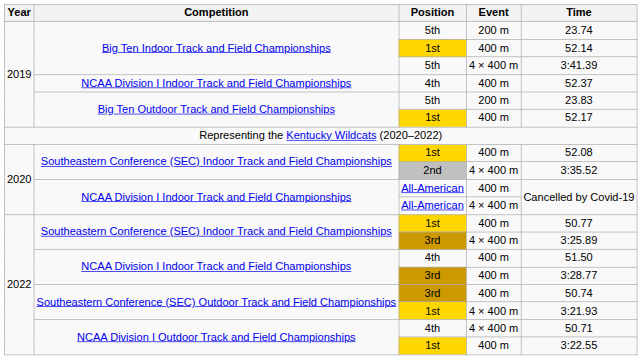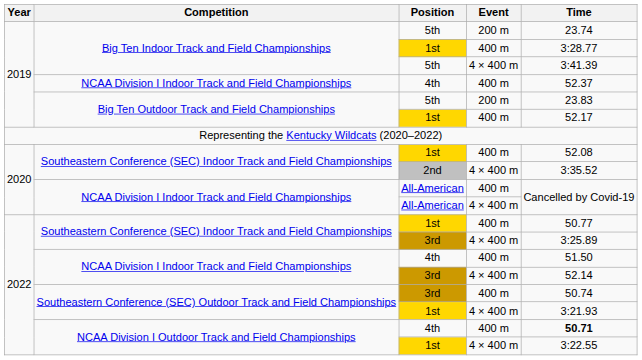Big Ten Indoor Track and Field Championships / 1st | Time: 52.14 -> 3:28.77
NCAA Division I Indoor Track and Field Championships / 3rd | Event: 400 m -> 4 × 400 m
NCAA Division I Indoor Track and Field Championships / 3rd | Time: 3:28.77 -> 52.14
NCAA Division I Outdoor Track and Field Championships / 4th | Event: 4 × 400 m -> 400 m
NCAA Division I Outdoor Track and Field Championships / 4th | Time: normal -> bold
NCAA Division I Outdoor Track and Field Championships / 1st | Event: 400 m -> 4 × 400 m
